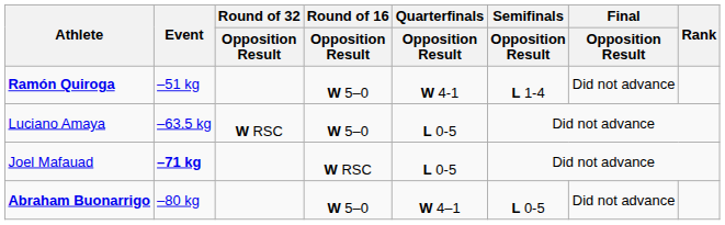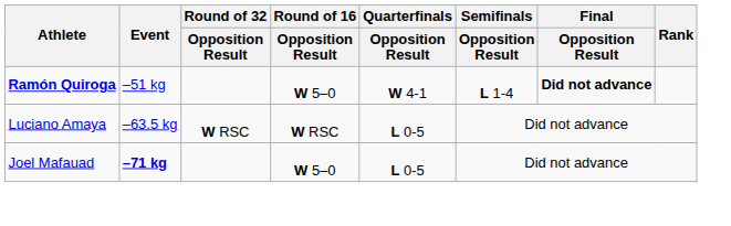Ramón Quiroga | Final / Opposition Result: normal -> bold
Luciano Amaya | Round of 16 / Opposition Result: W 5–0 -> W RSC
Joel Mafauad | Round of 16 / Opposition Result: W RSC -> W 5–0
- row: Abraham Buonarrigo | –80 kg | W 5–0 | W 4–1 | L 0-5 | Did not advance
